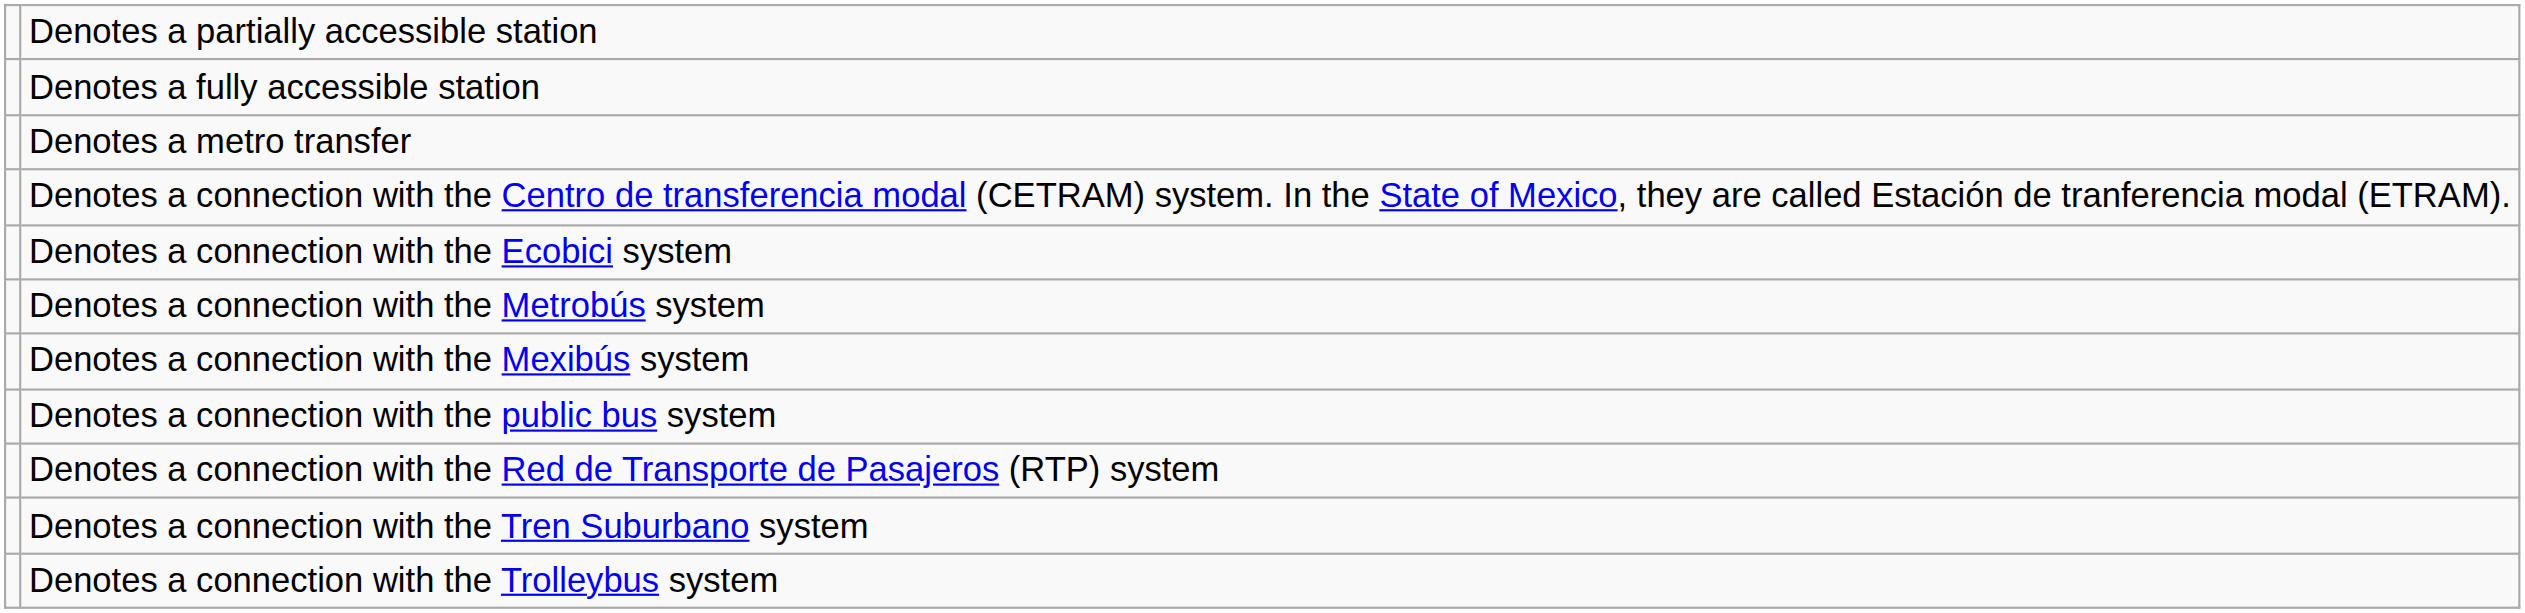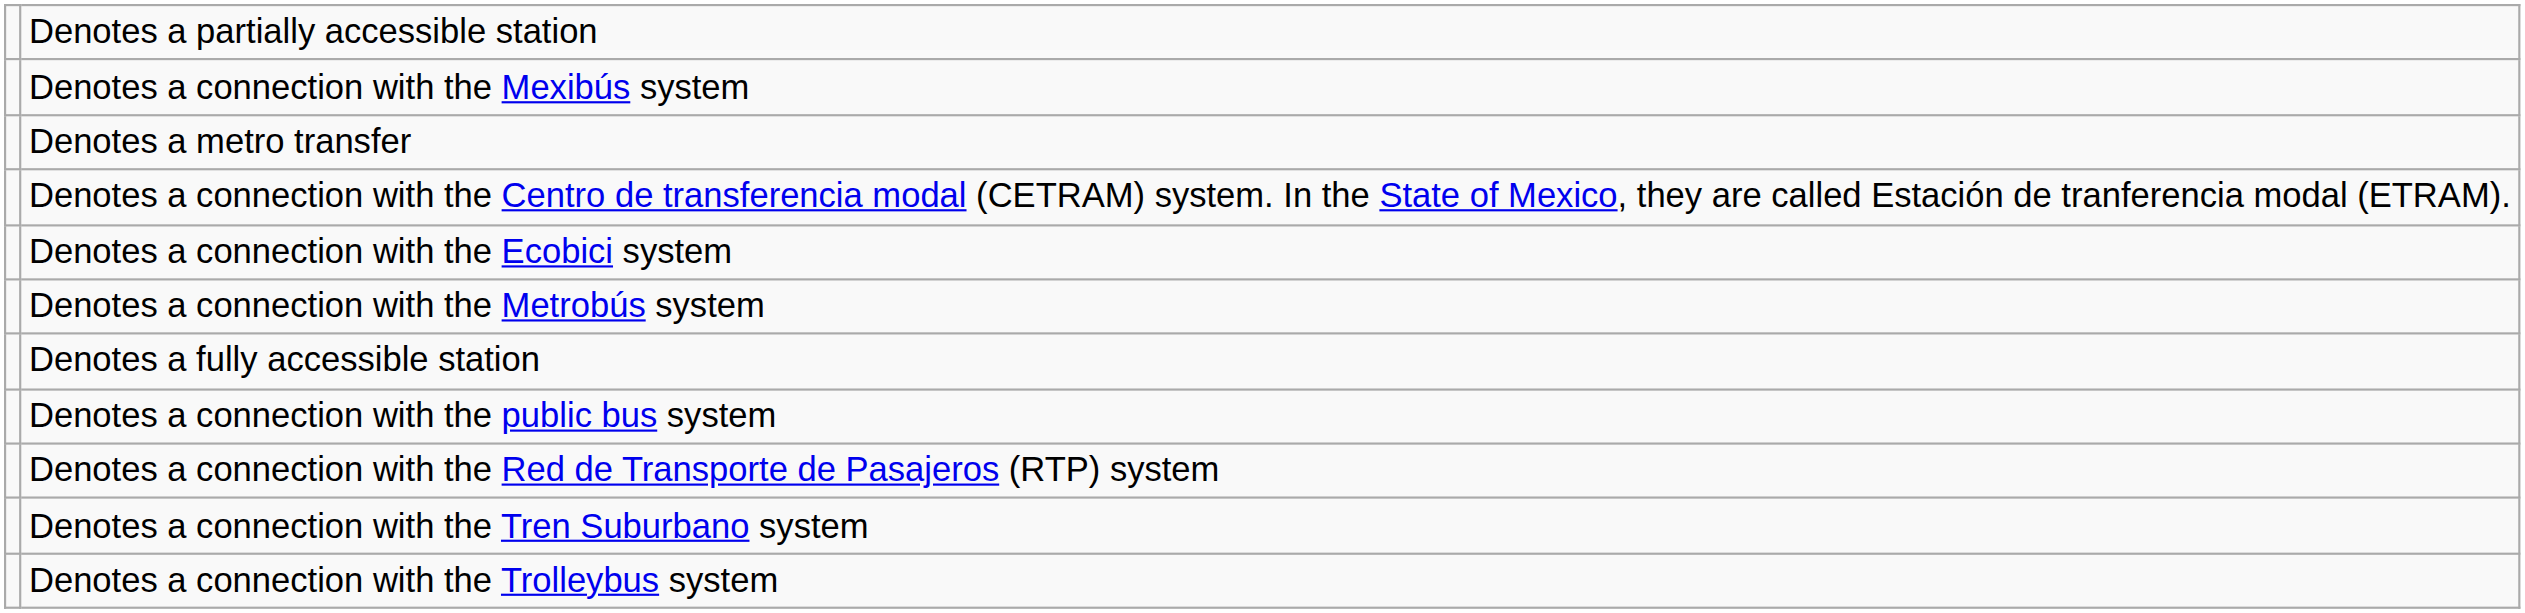rows swapped: Denotes a fully accessible station <-> Denotes a connection with the Mexibús system
